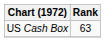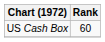US Cash Box | Rank: 63 -> 60
